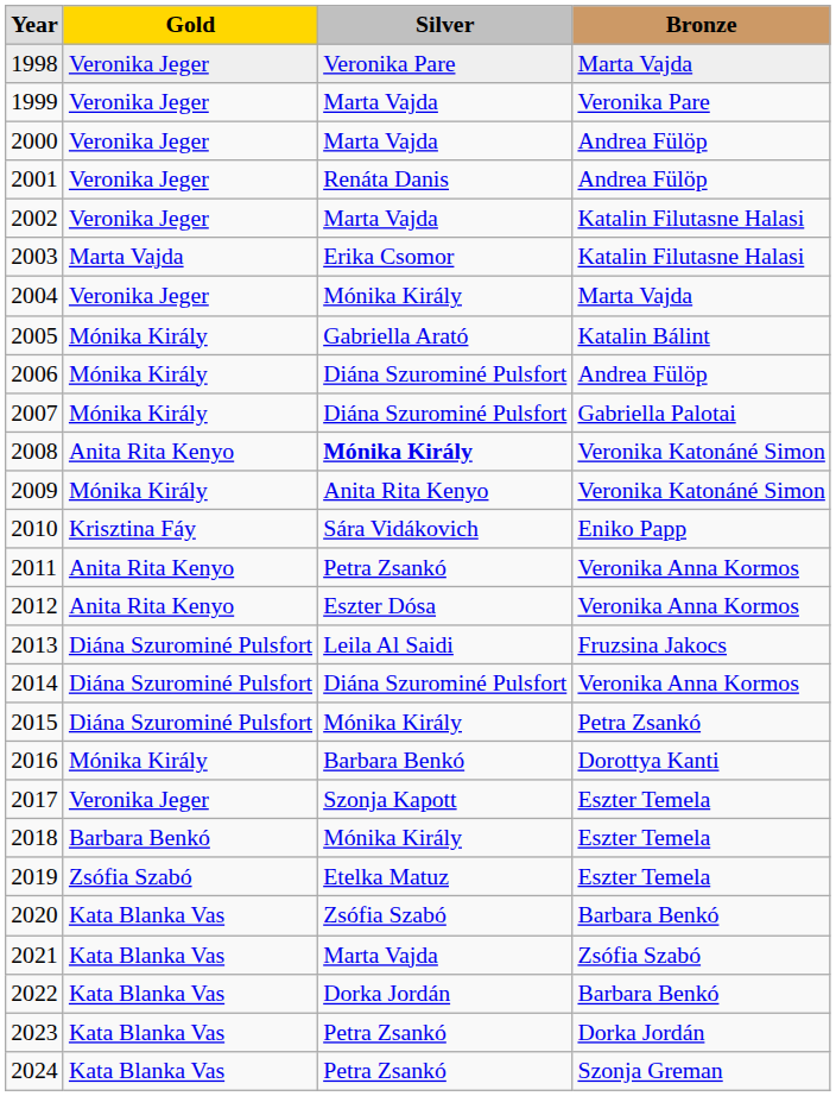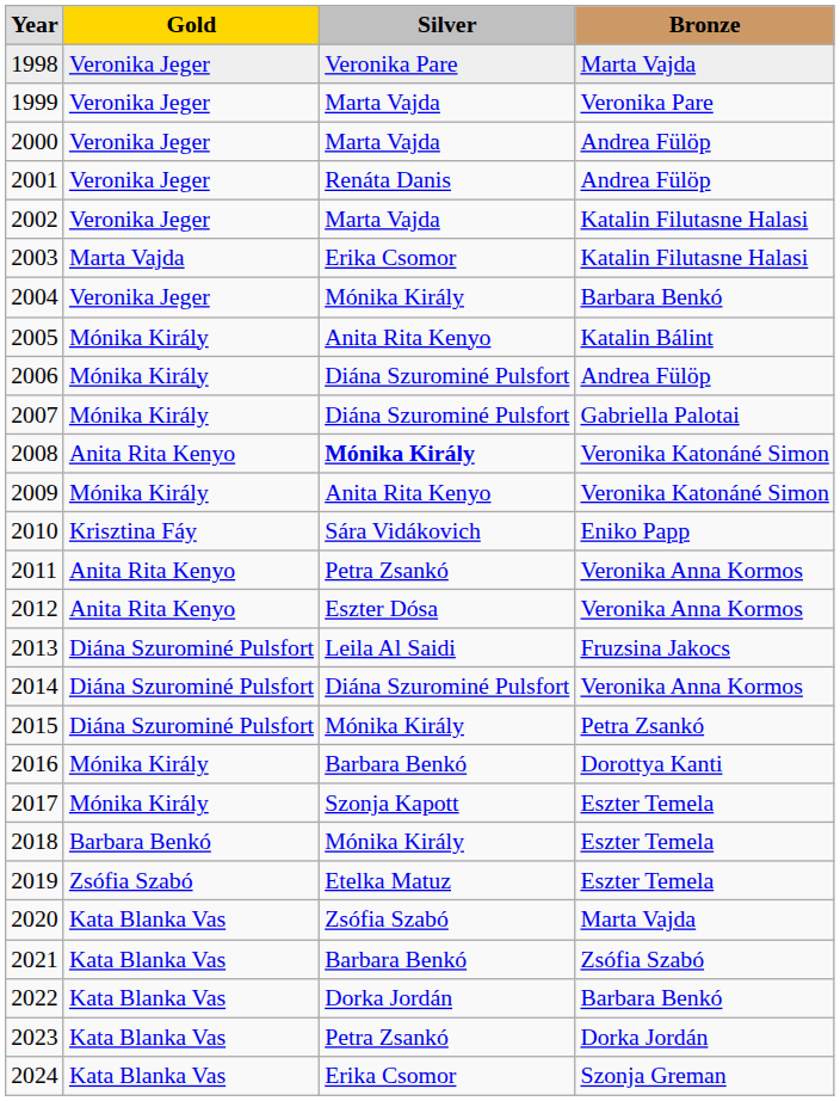2004 | column 4: Marta Vajda -> Barbara Benkó
2005 | column 3: Gabriella Arató -> Anita Rita Kenyo
2017 | column 2: Veronika Jeger -> Mónika Király
2020 | column 4: Barbara Benkó -> Marta Vajda
2021 | column 3: Marta Vajda -> Barbara Benkó
2024 | column 3: Petra Zsankó -> Erika Csomor
